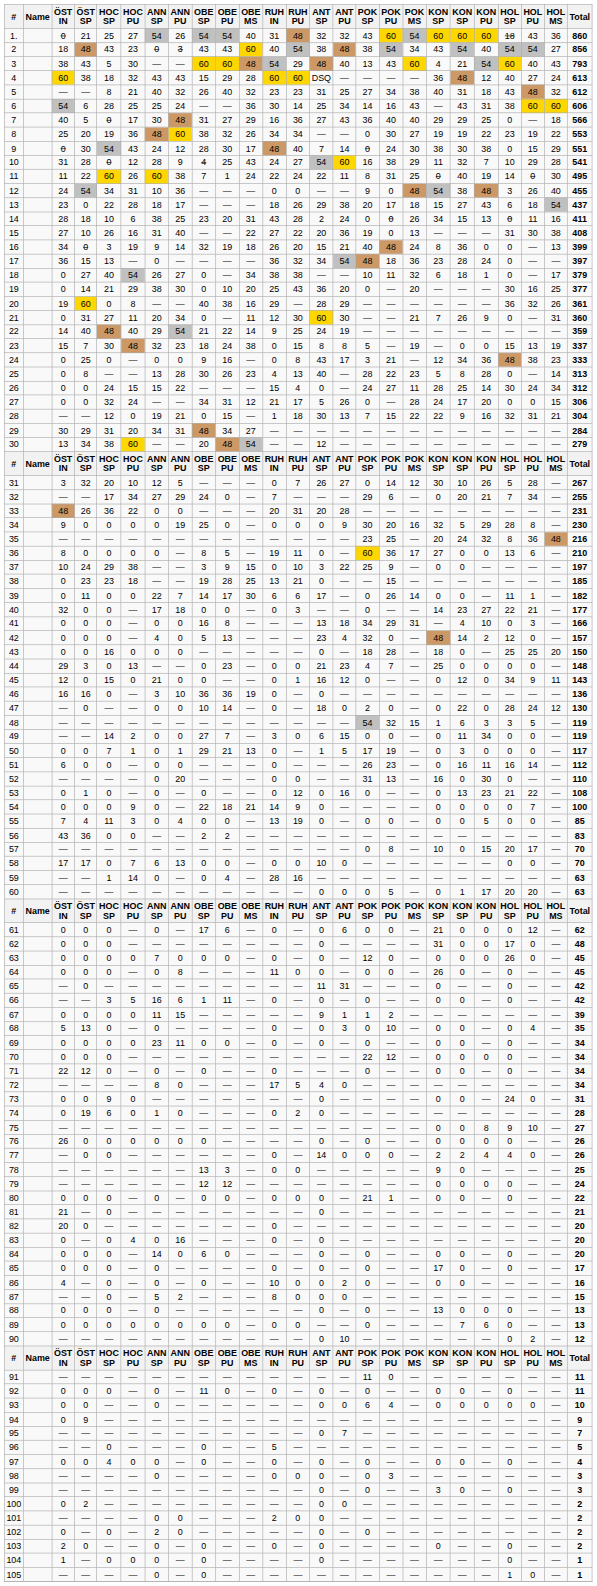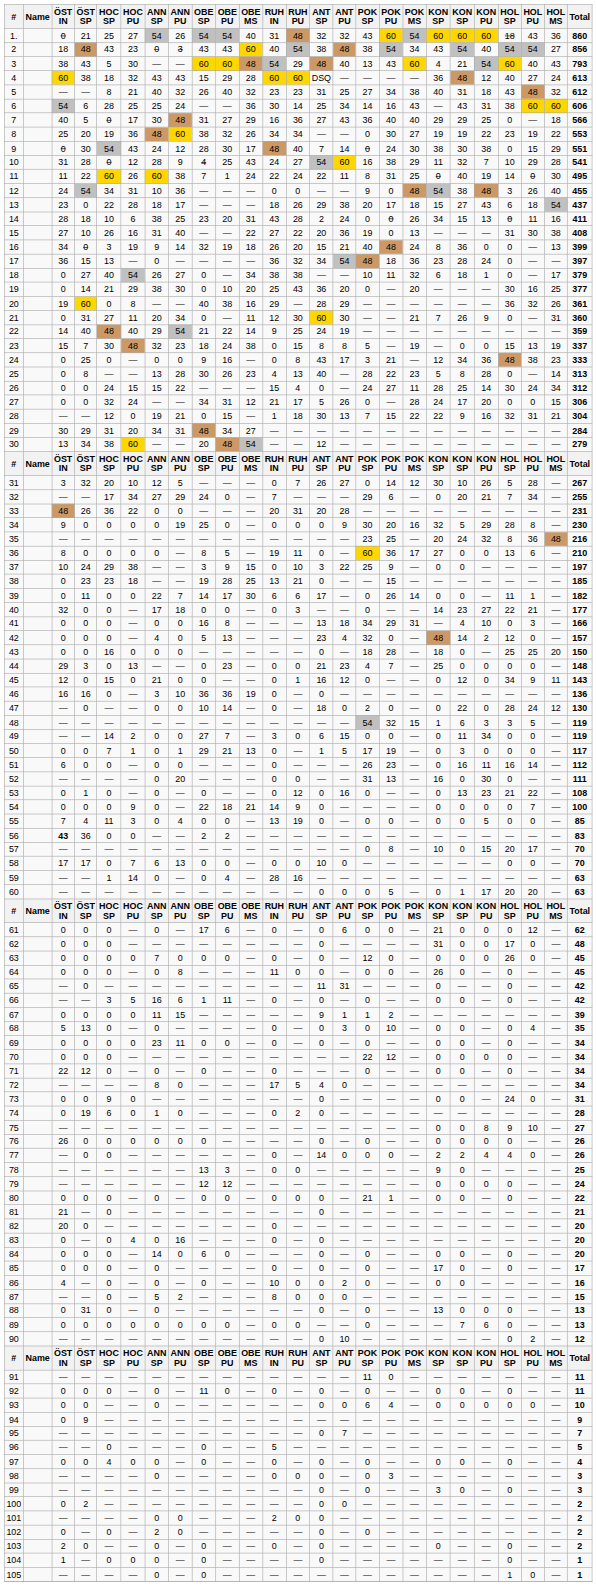52 | Total: 110 -> 111
56 | ÖST IN: normal -> bold
88 | ÖST SP: 0 -> 31
